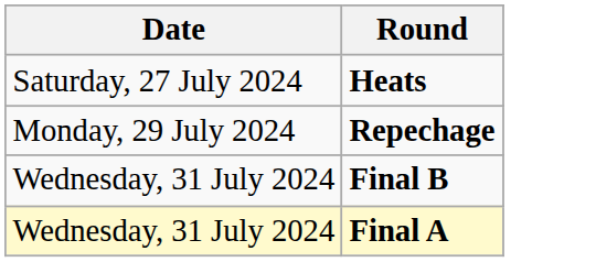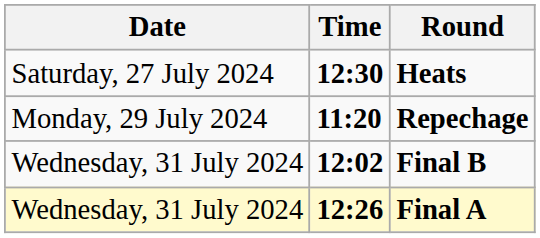+ column: Time | 12:30 | 11:20 | 12:02 | 12:26
